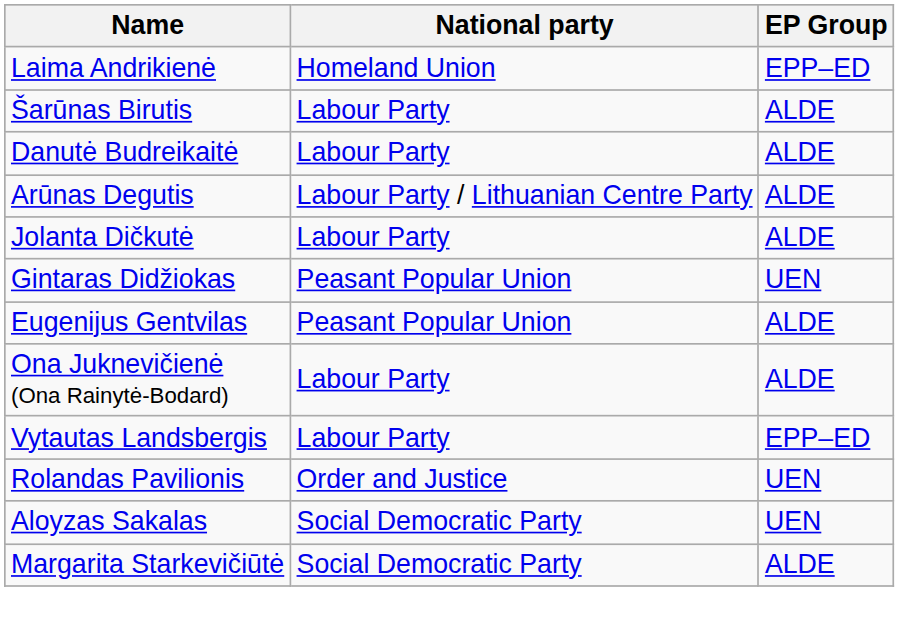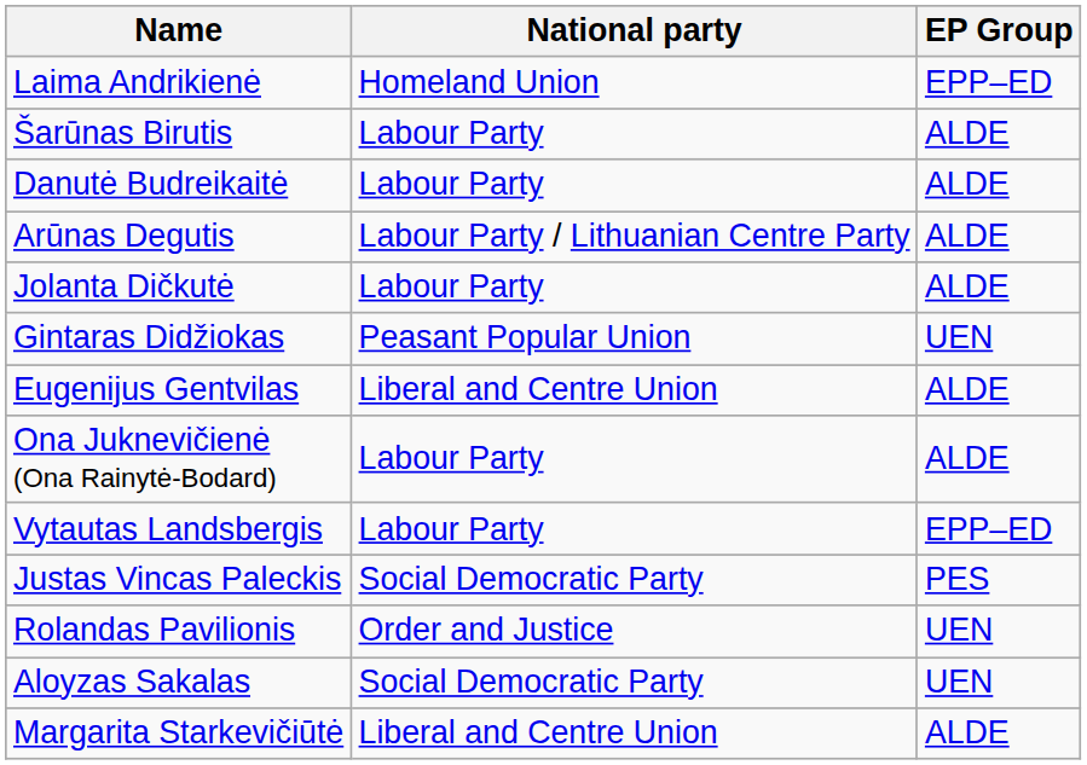Eugenijus Gentvilas | National party: Peasant Popular Union -> Liberal and Centre Union
+ row: Justas Vincas Paleckis | Social Democratic Party | PES
Margarita Starkevičiūtė | National party: Social Democratic Party -> Liberal and Centre Union
